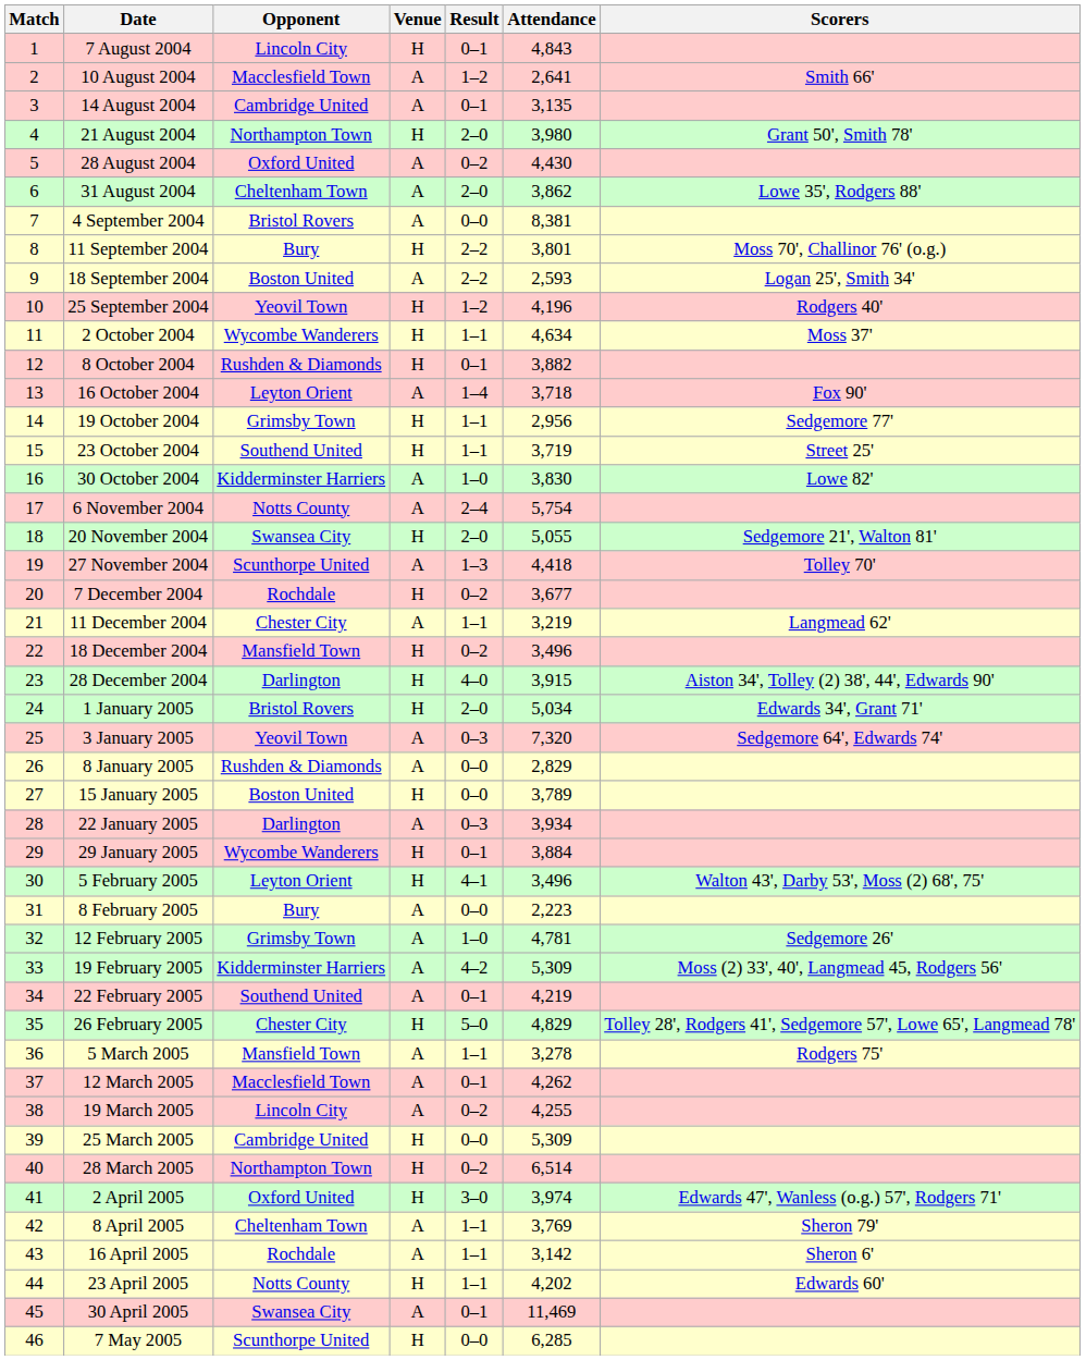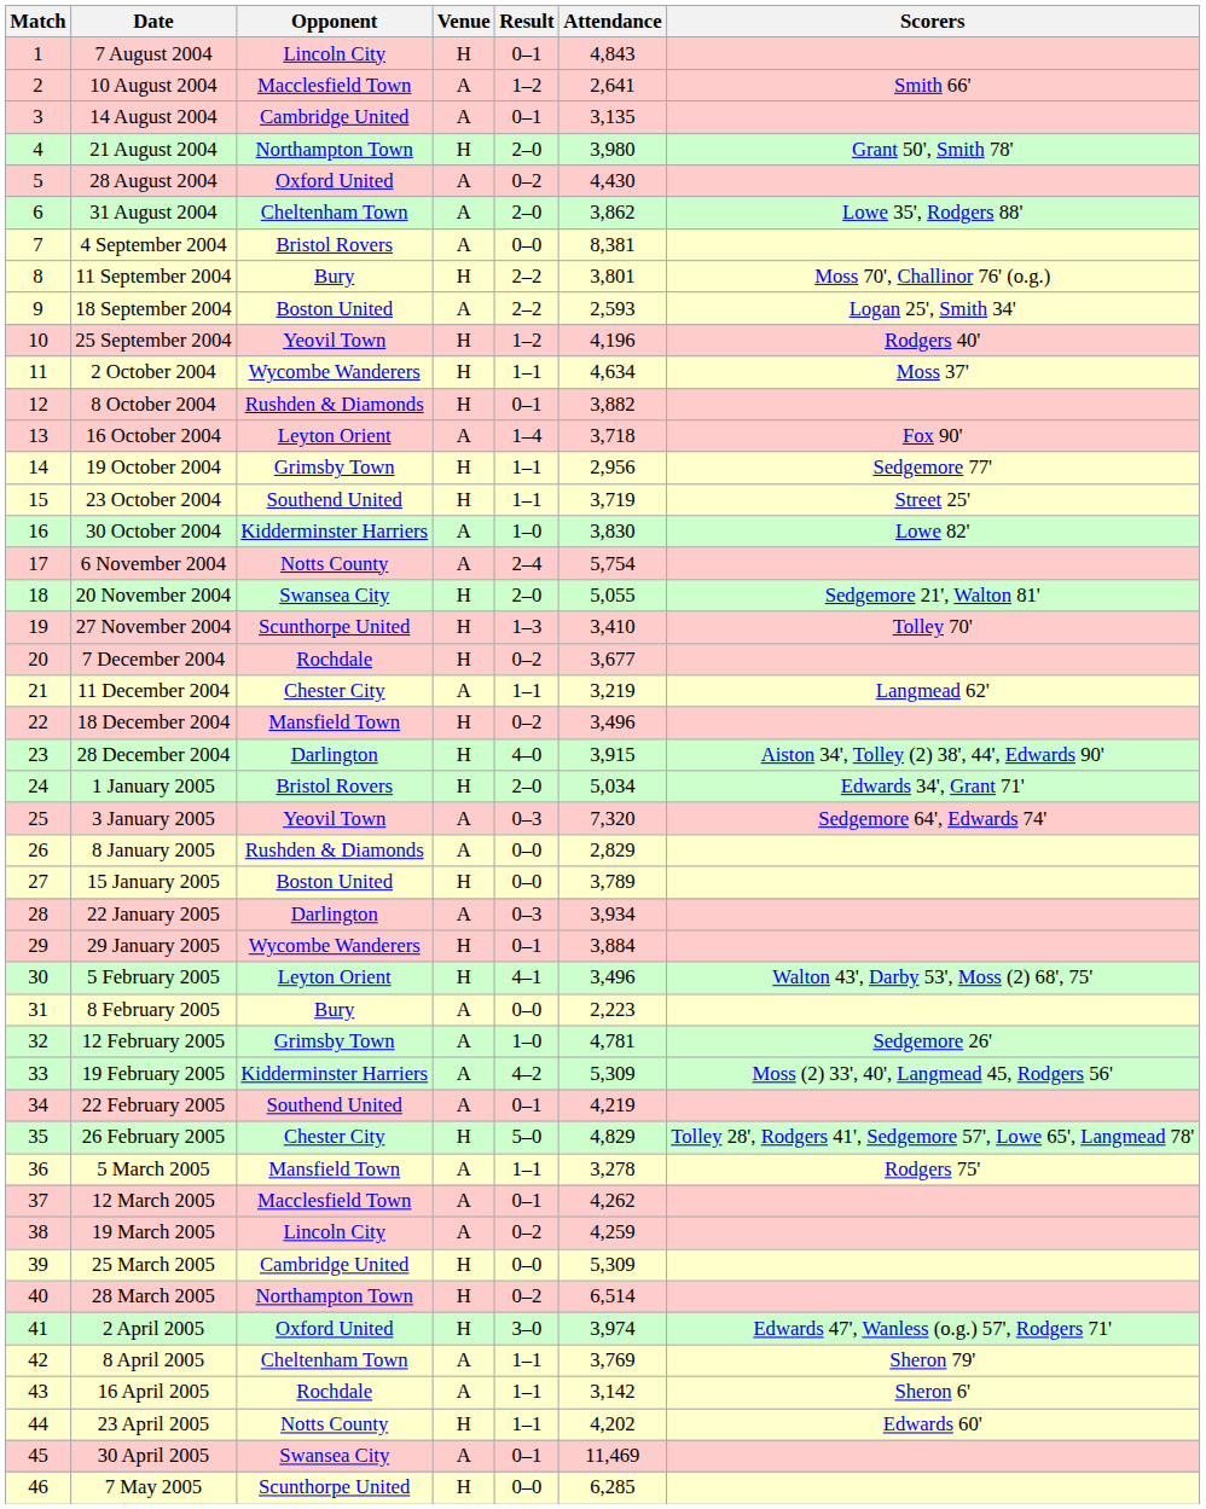27 November 2004 | Venue: A -> H
27 November 2004 | Attendance: 4,418 -> 3,410
19 March 2005 | Attendance: 4,255 -> 4,259
